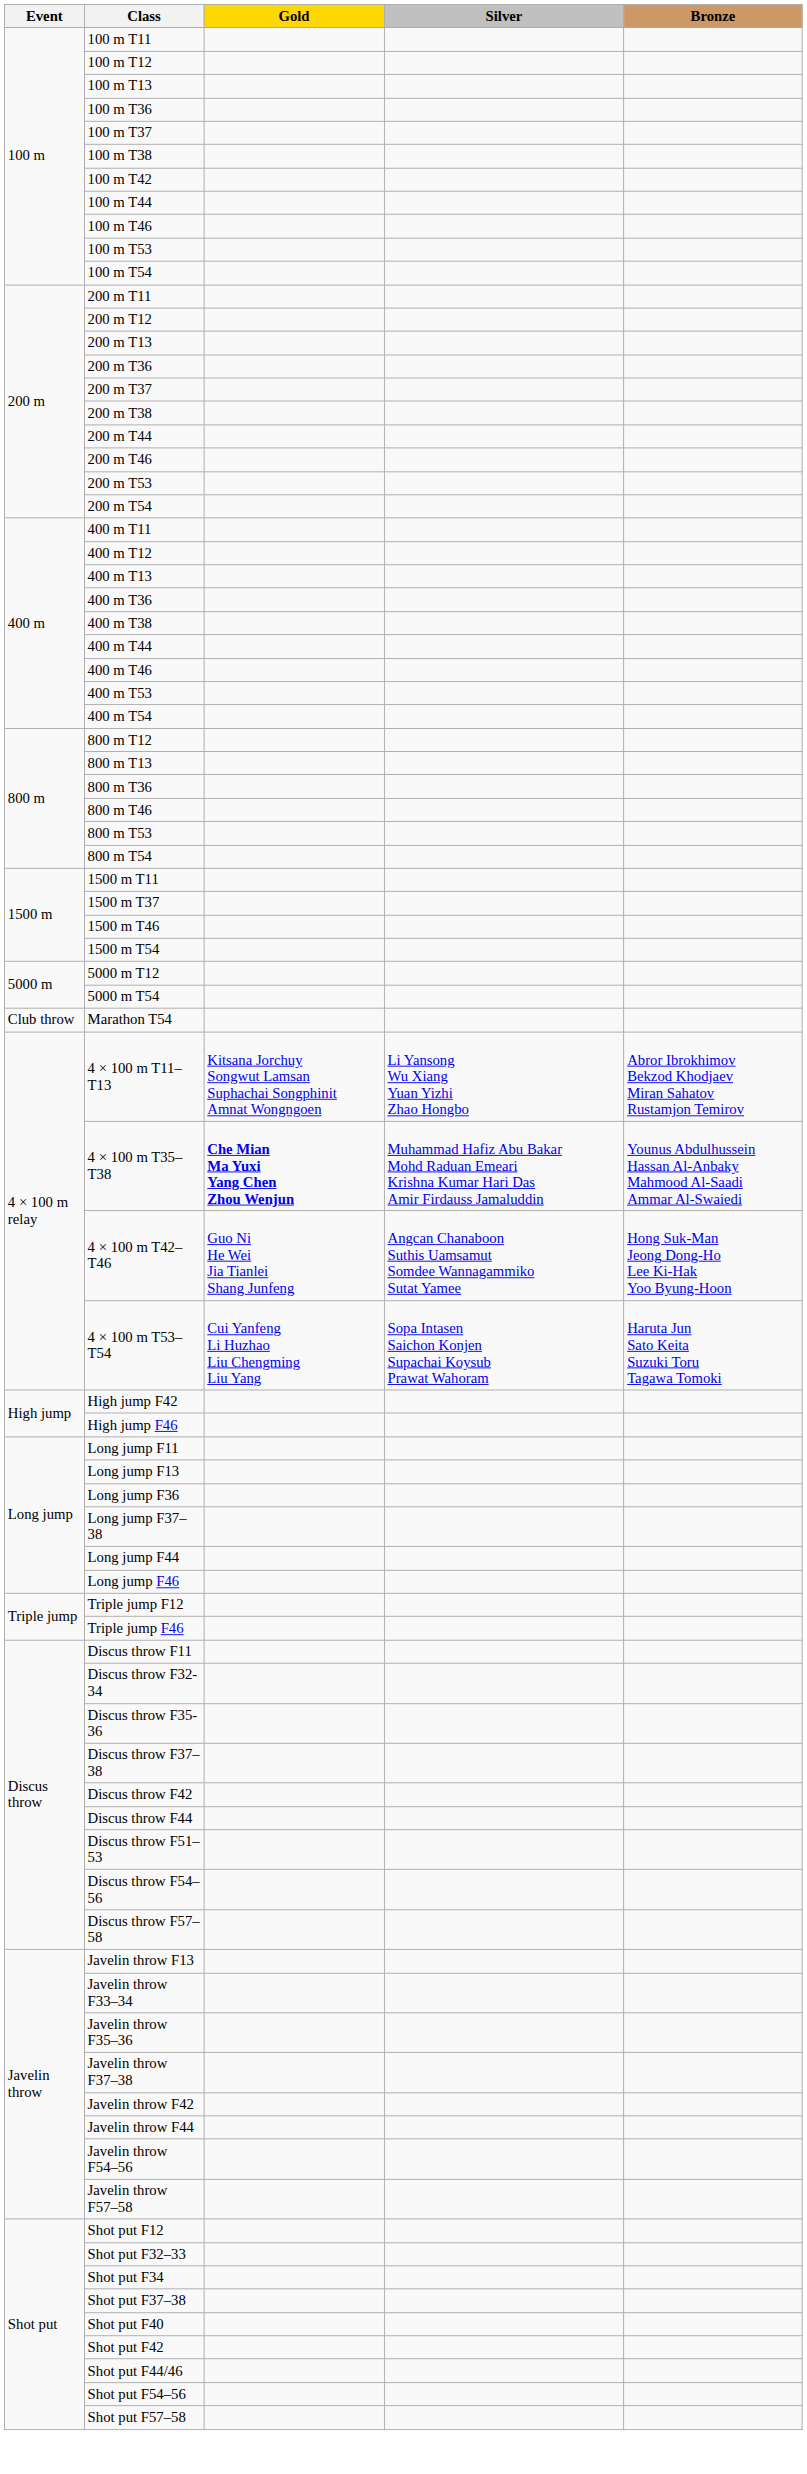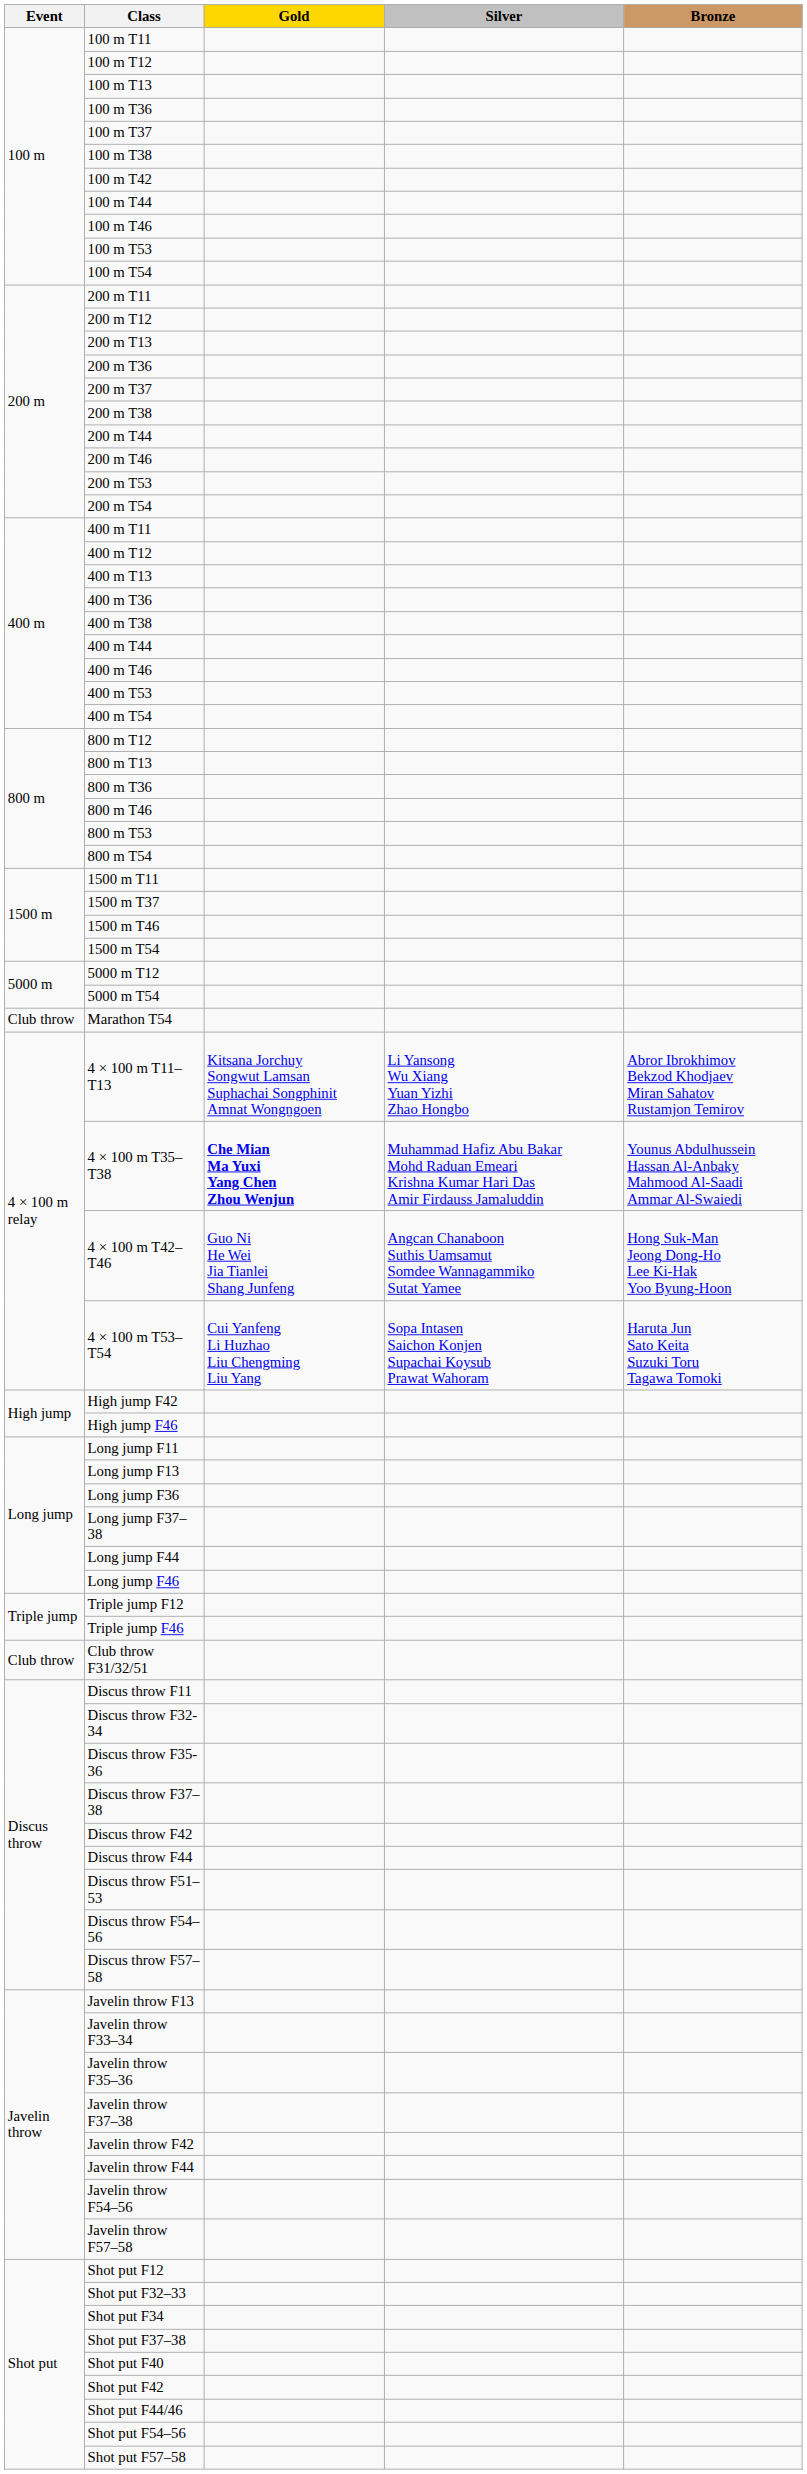+ row: Club throw | Club throw F31/32/51
